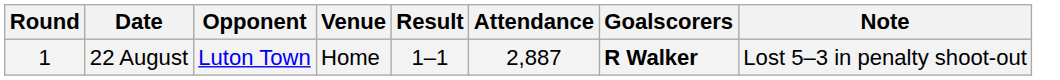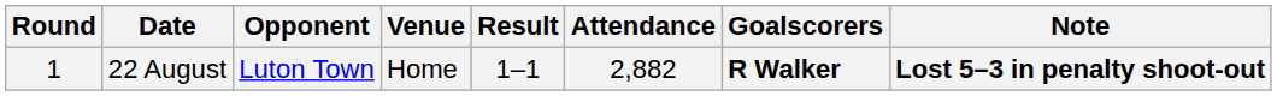22 August | Attendance: 2,887 -> 2,882
22 August | Note: normal -> bold
